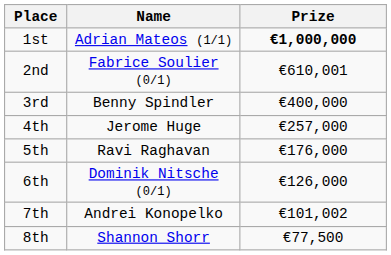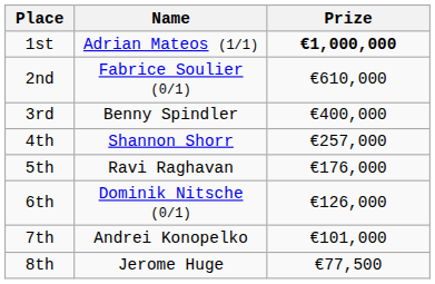2nd | Prize: €610,001 -> €610,000
4th | Name: Jerome Huge -> Shannon Shorr
7th | Prize: €101,002 -> €101,000
8th | Name: Shannon Shorr -> Jerome Huge
